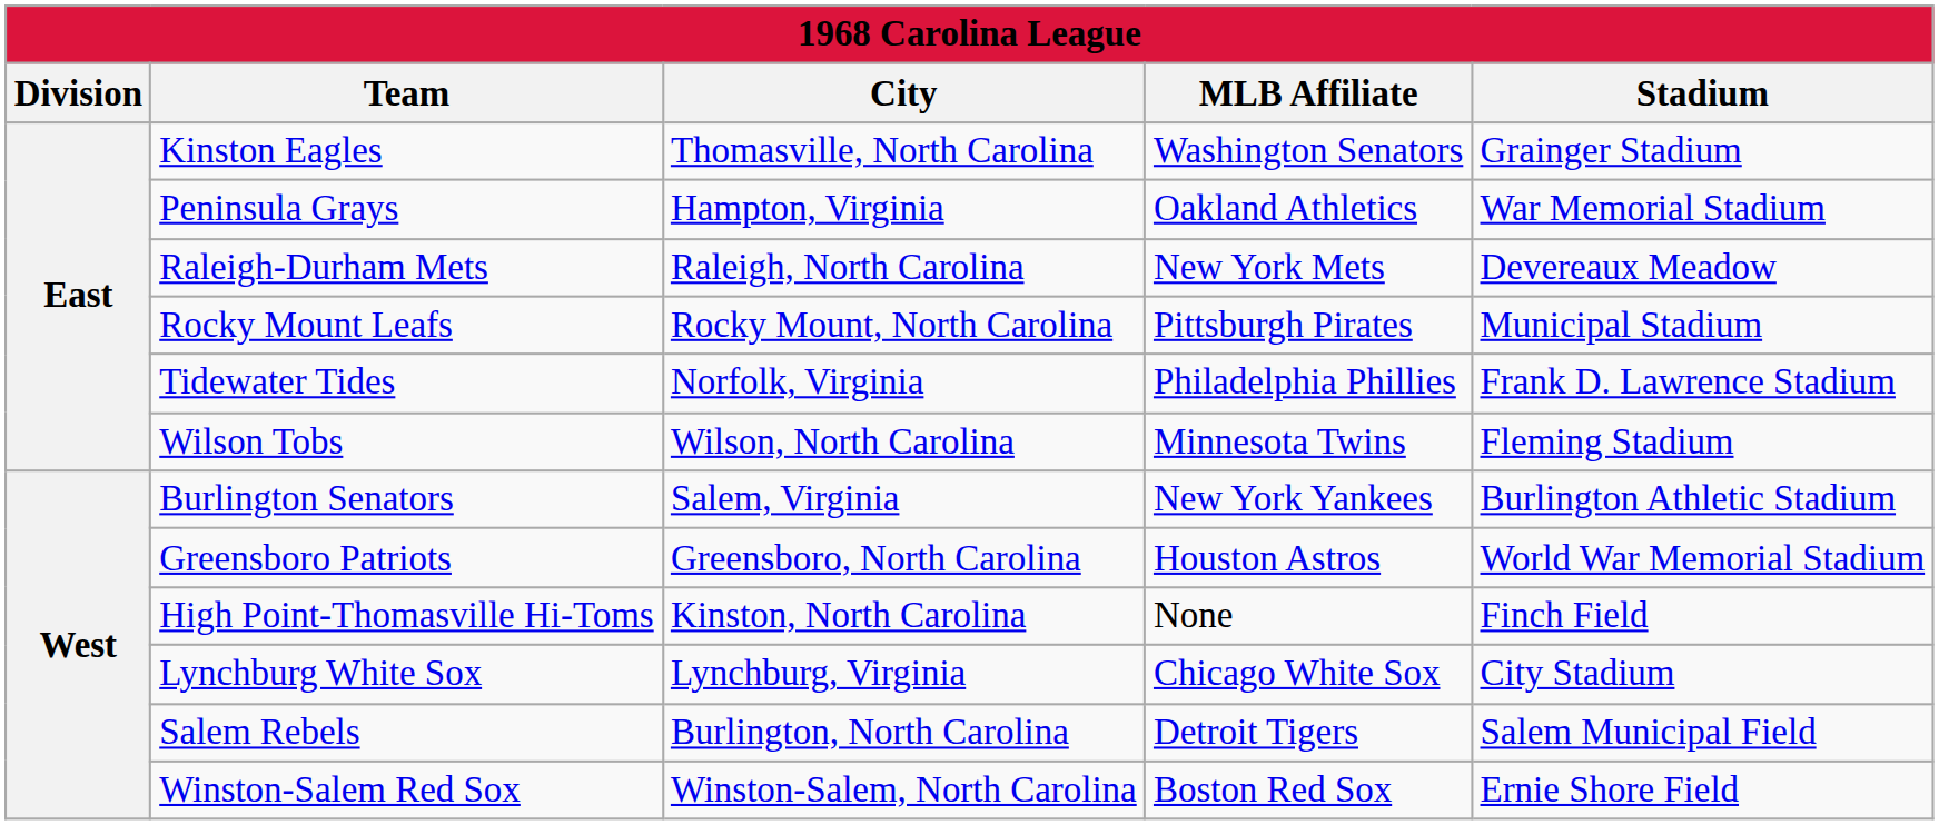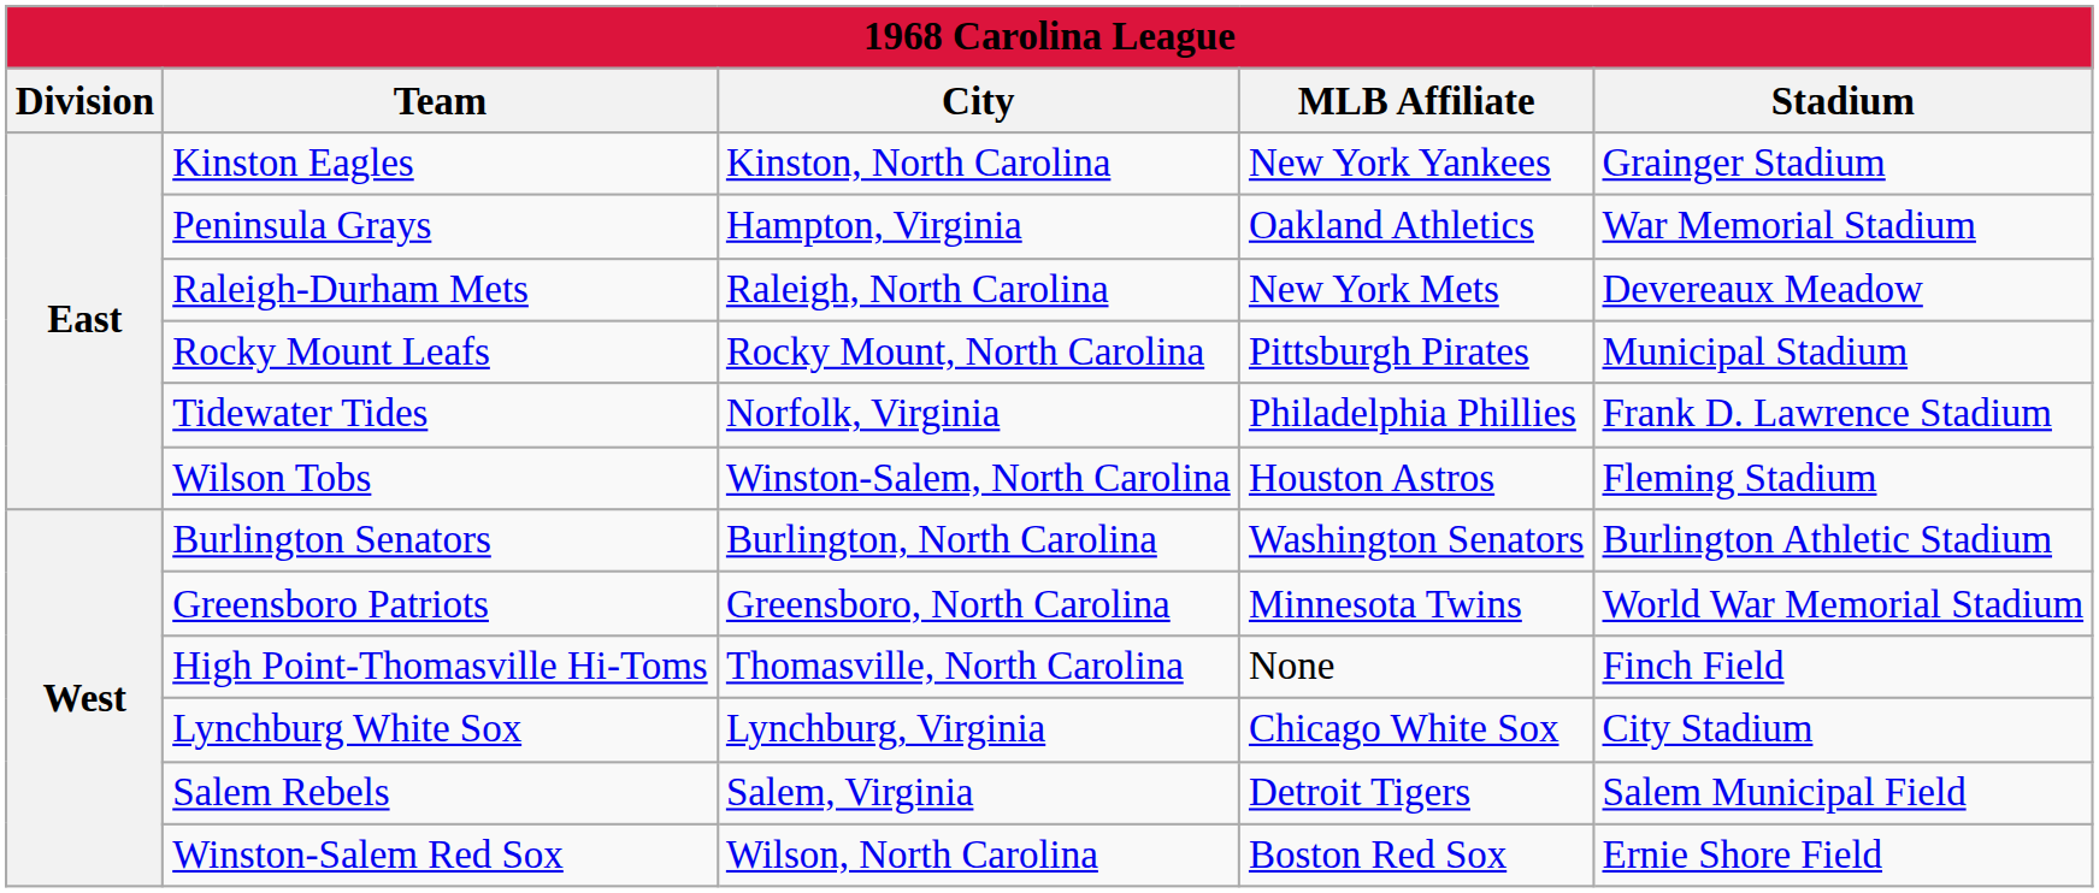Kinston Eagles | City: Thomasville, North Carolina -> Kinston, North Carolina
Kinston Eagles | MLB Affiliate: Washington Senators -> New York Yankees
Wilson Tobs | City: Wilson, North Carolina -> Winston-Salem, North Carolina
Wilson Tobs | MLB Affiliate: Minnesota Twins -> Houston Astros
Burlington Senators | City: Salem, Virginia -> Burlington, North Carolina
Burlington Senators | MLB Affiliate: New York Yankees -> Washington Senators
Greensboro Patriots | MLB Affiliate: Houston Astros -> Minnesota Twins
High Point-Thomasville Hi-Toms | City: Kinston, North Carolina -> Thomasville, North Carolina
Salem Rebels | City: Burlington, North Carolina -> Salem, Virginia
Winston-Salem Red Sox | City: Winston-Salem, North Carolina -> Wilson, North Carolina
